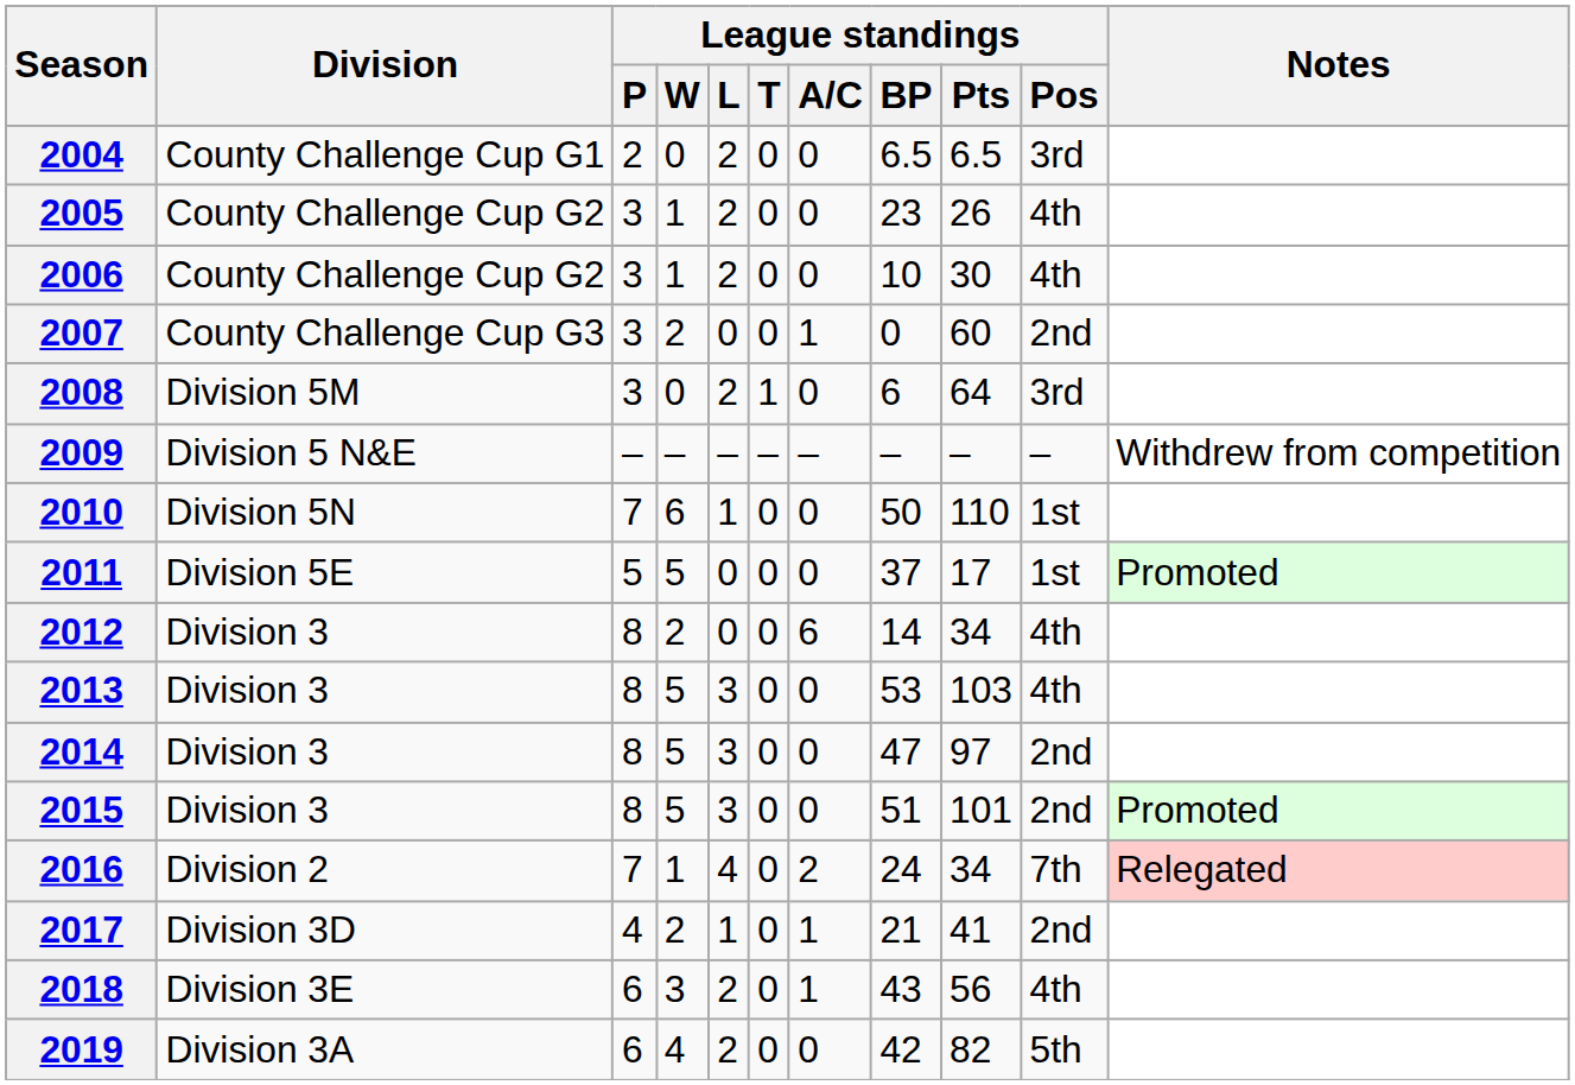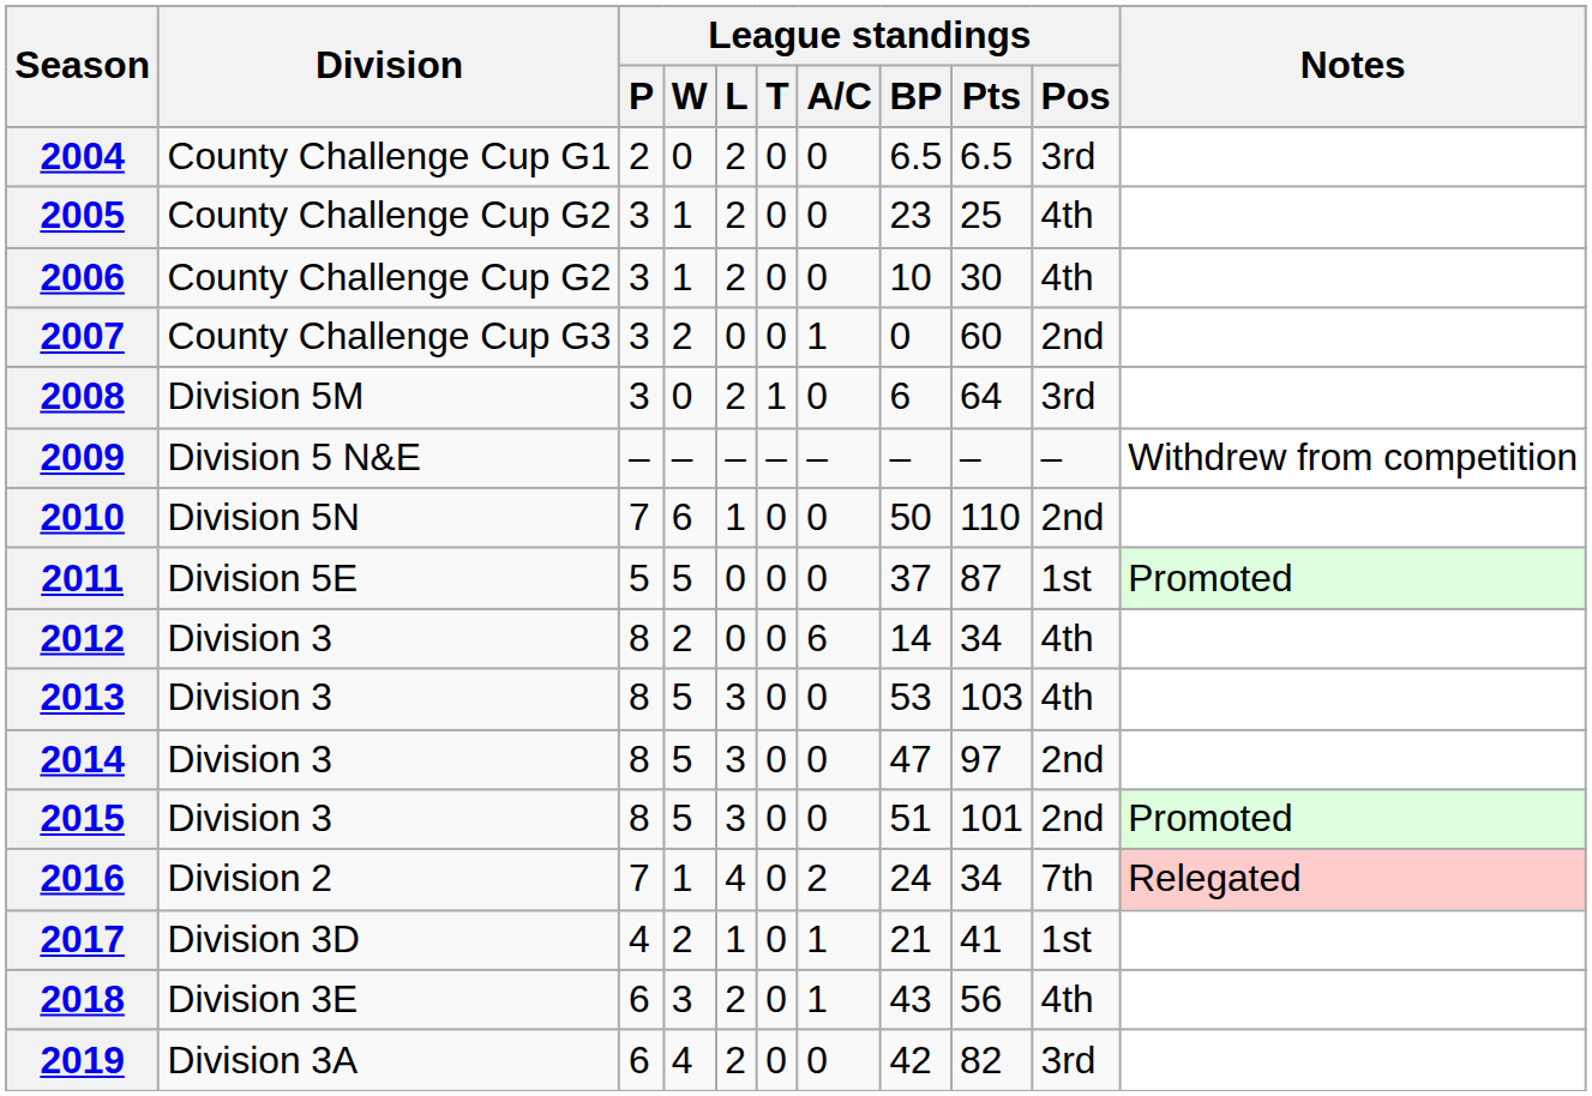2005 | League standings / Pts: 26 -> 25
2010 | League standings / Pos: 1st -> 2nd
2011 | League standings / Pts: 17 -> 87
2017 | League standings / Pos: 2nd -> 1st
2019 | League standings / Pos: 5th -> 3rd
